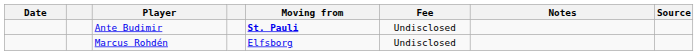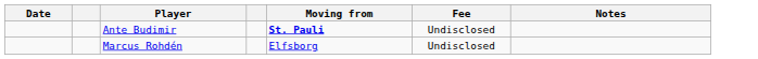- column: Source
